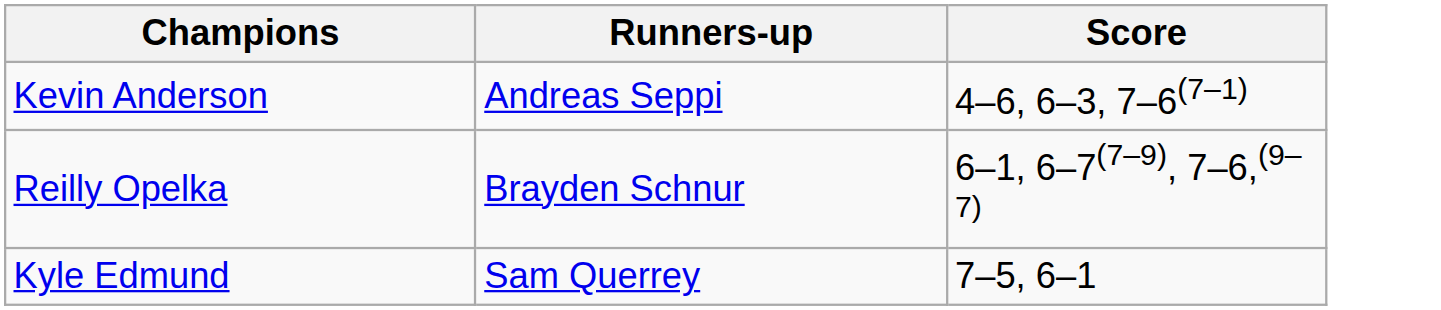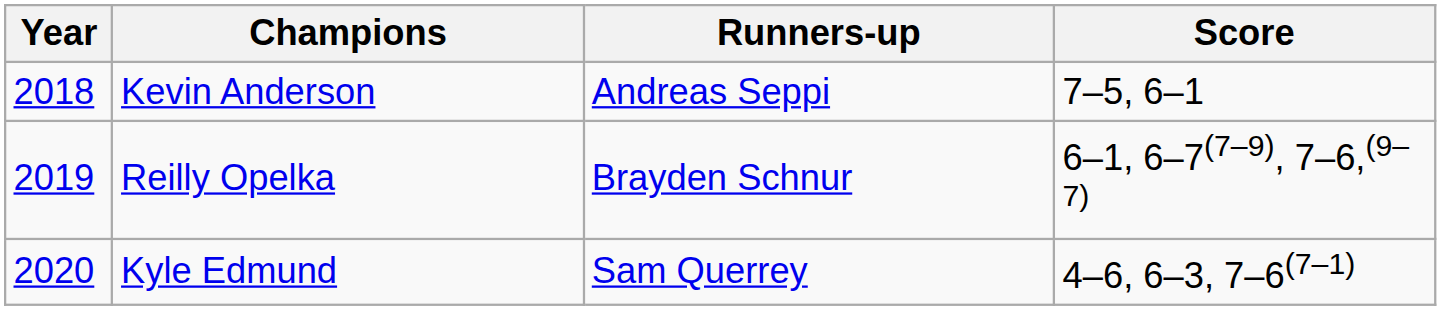+ column: Year | 2018 | 2019 | 2020
Kevin Anderson | Score: 4–6, 6–3, 7–6(7–1) -> 7–5, 6–1
Kyle Edmund | Score: 7–5, 6–1 -> 4–6, 6–3, 7–6(7–1)
